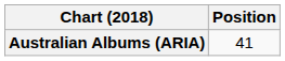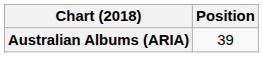Australian Albums (ARIA) | Position: 41 -> 39
